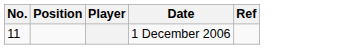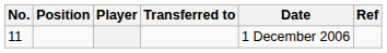+ column: Transferred to
